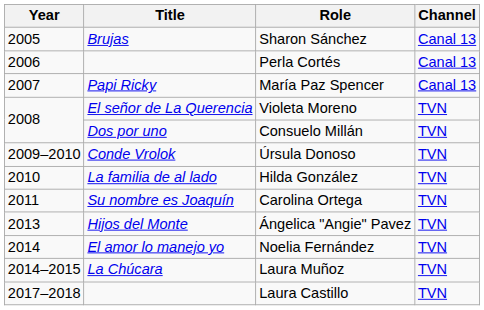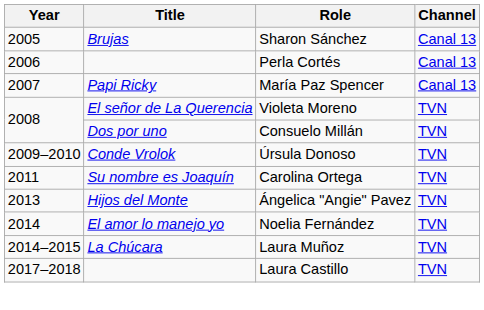- row: 2010 | La familia de al lado | Hilda González | TVN
